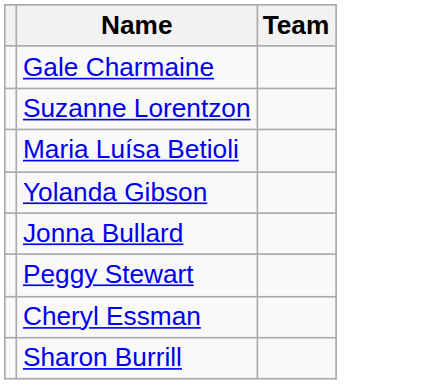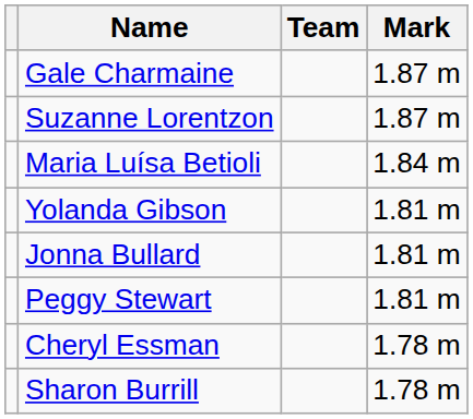+ column: Mark | 1.87 m | 1.87 m | 1.84 m | 1.81 m | 1.81 m | 1.81 m | 1.78 m | 1.78 m
